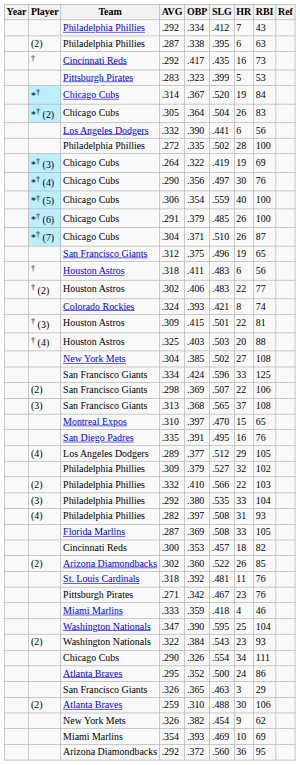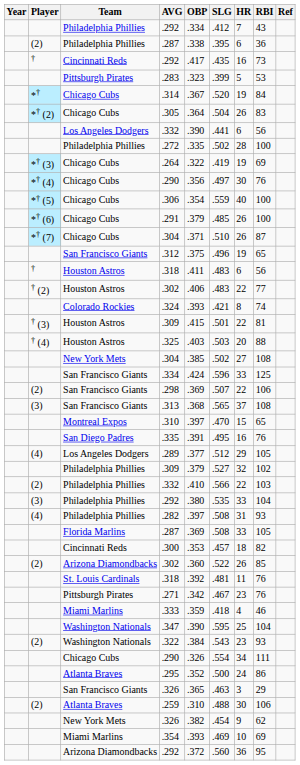Philadelphia Phillies / .287 | RBI: 63 -> 36
